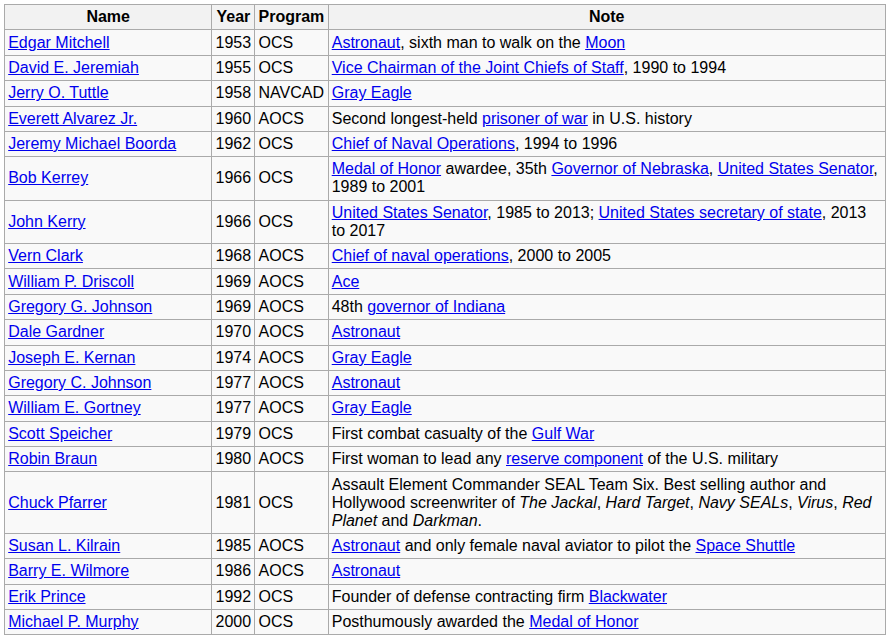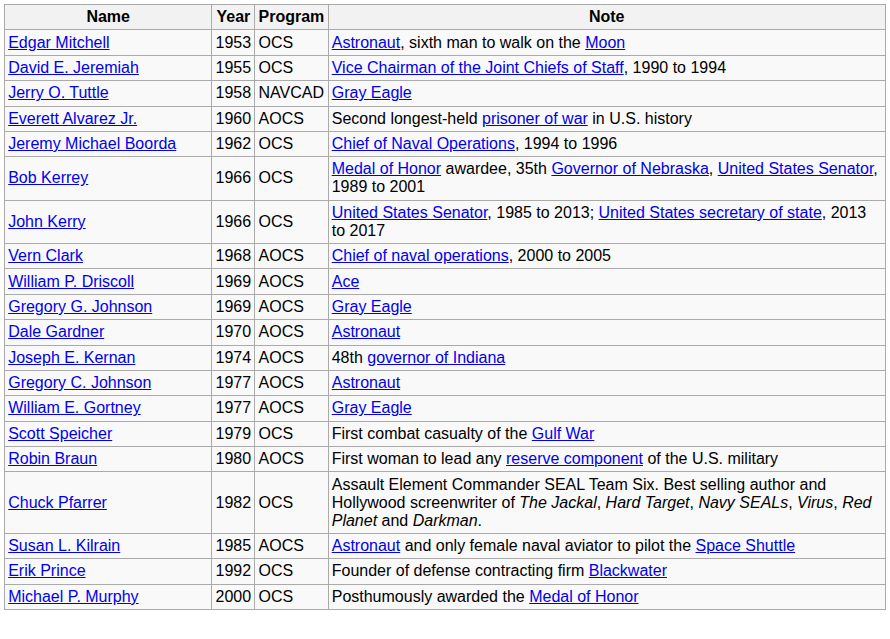Gregory G. Johnson | Note: 48th governor of Indiana -> Gray Eagle
Joseph E. Kernan | Note: Gray Eagle -> 48th governor of Indiana
Chuck Pfarrer | Year: 1981 -> 1982
- row: Barry E. Wilmore | 1986 | AOCS | Astronaut
